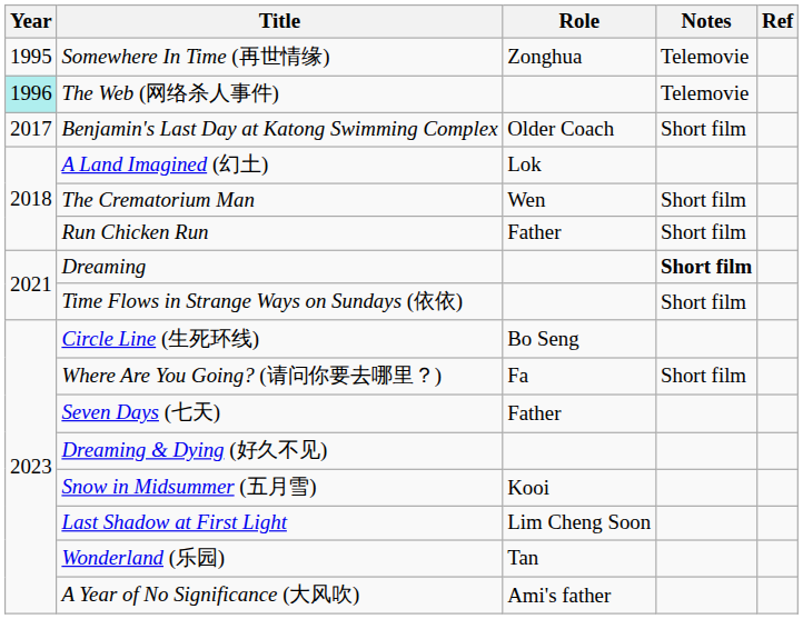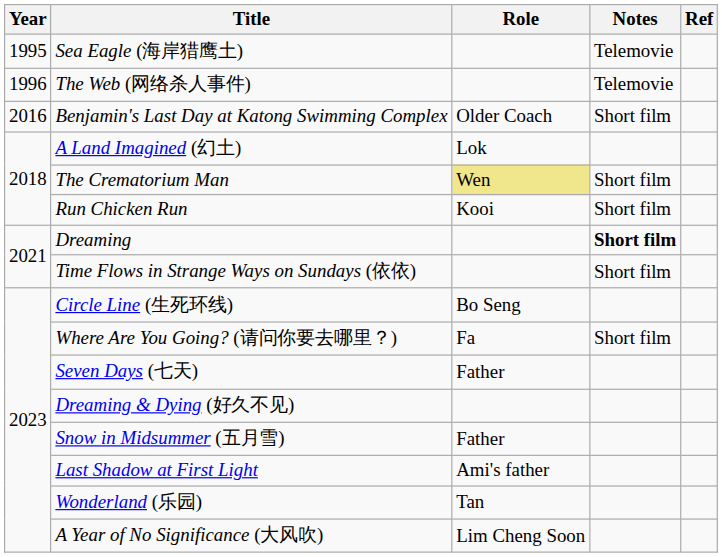+ row: 1995 | Sea Eagle (海岸猎鹰土) | Telemovie
- row: 1995 | Somewhere In Time (再世情缘) | Zonghua | Telemovie
The Web (网络杀人事件) | Year: paleturquoise background -> no background
Benjamin's Last Day at Katong Swimming Complex | Year: 2017 -> 2016
The Crematorium Man | Role: no background -> khaki background
Run Chicken Run | Role: Father -> Kooi
Snow in Midsummer (五月雪) | Role: Kooi -> Father
Last Shadow at First Light | Role: Lim Cheng Soon -> Ami's father
A Year of No Significance (大风吹) | Role: Ami's father -> Lim Cheng Soon
